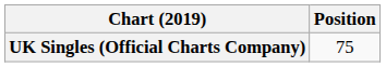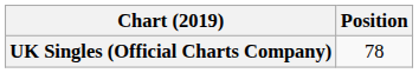UK Singles (Official Charts Company) | Position: 75 -> 78
